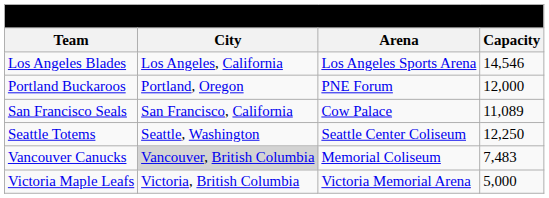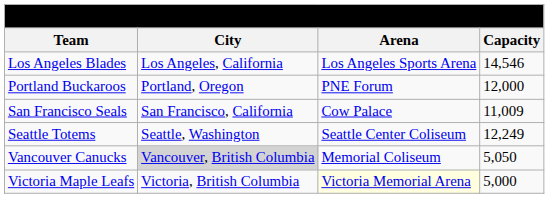San Francisco Seals | Capacity: 11,089 -> 11,009
Seattle Totems | Capacity: 12,250 -> 12,249
Vancouver Canucks | Capacity: 7,483 -> 5,050
Victoria Maple Leafs | Arena: no background -> lightyellow background
